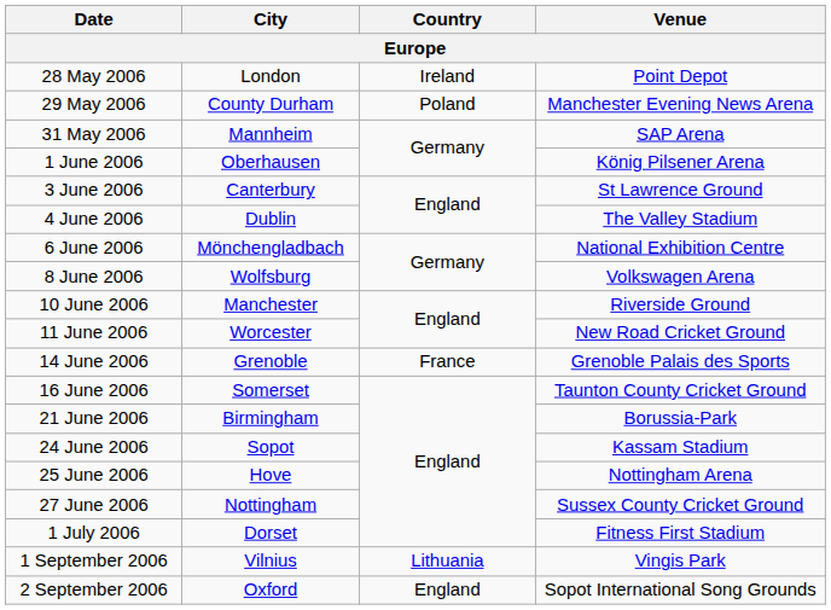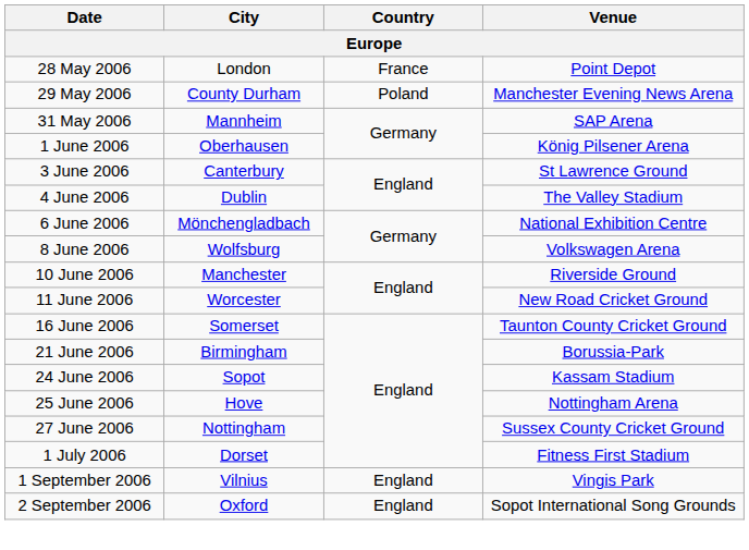28 May 2006 | Country: Ireland -> France
- row: 14 June 2006 | Grenoble | France | Grenoble Palais des Sports
1 September 2006 | Country: Lithuania -> England
